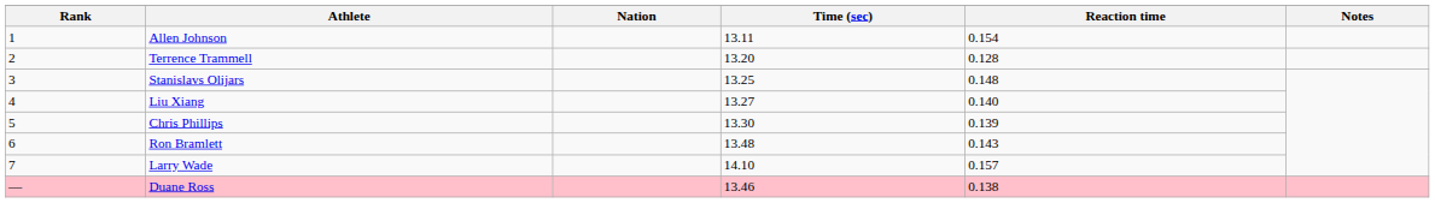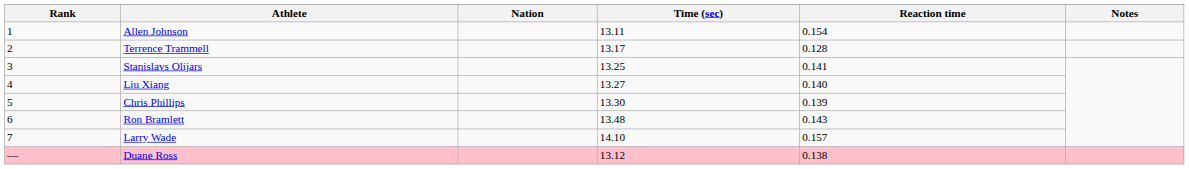Terrence Trammell | Time (sec): 13.20 -> 13.17
Stanislavs Olijars | Reaction time: 0.148 -> 0.141
Duane Ross | Time (sec): 13.46 -> 13.12
